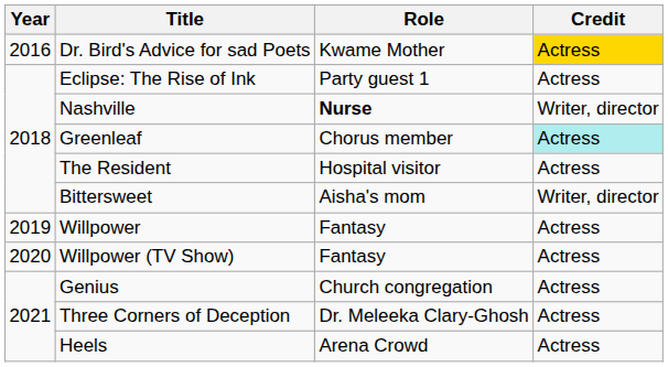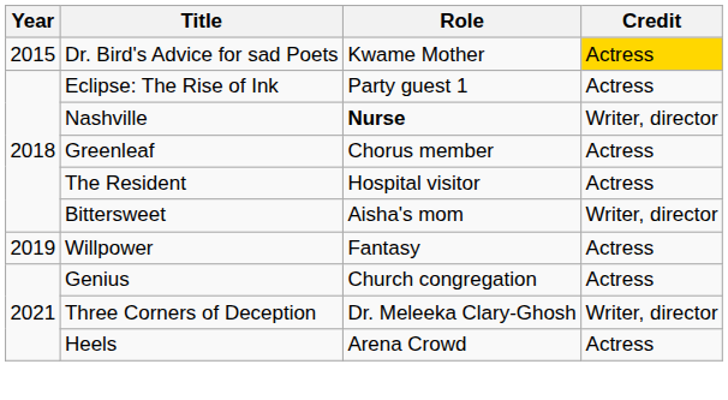Dr. Bird's Advice for sad Poets | Year: 2016 -> 2015
Greenleaf | Credit: paleturquoise background -> no background
- row: 2020 | Willpower (TV Show) | Fantasy | Actress
Three Corners of Deception | Credit: Actress -> Writer, director
